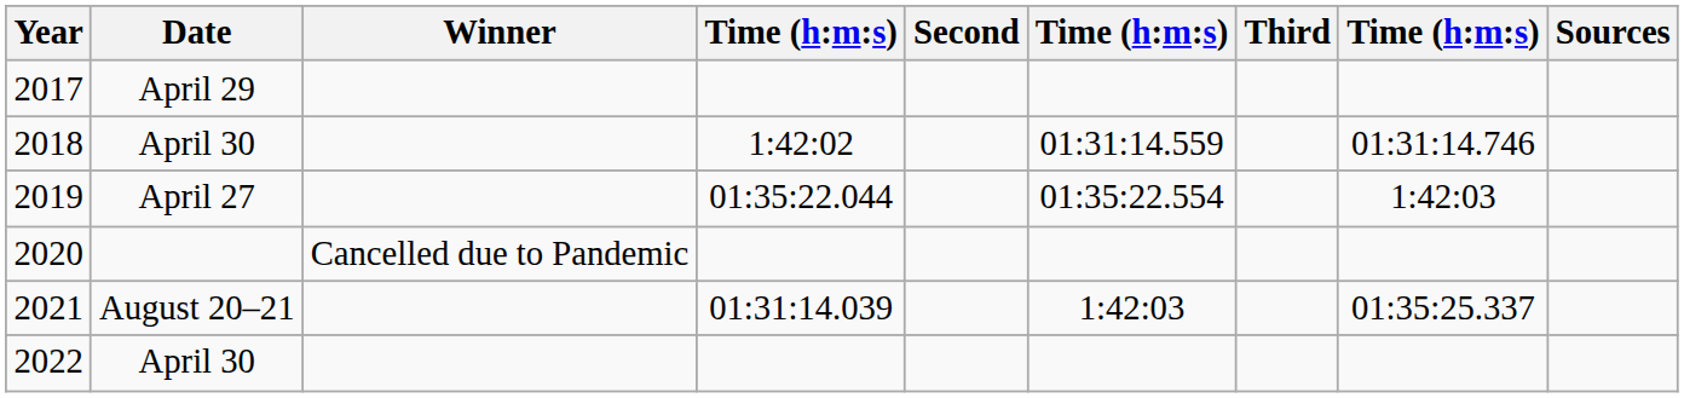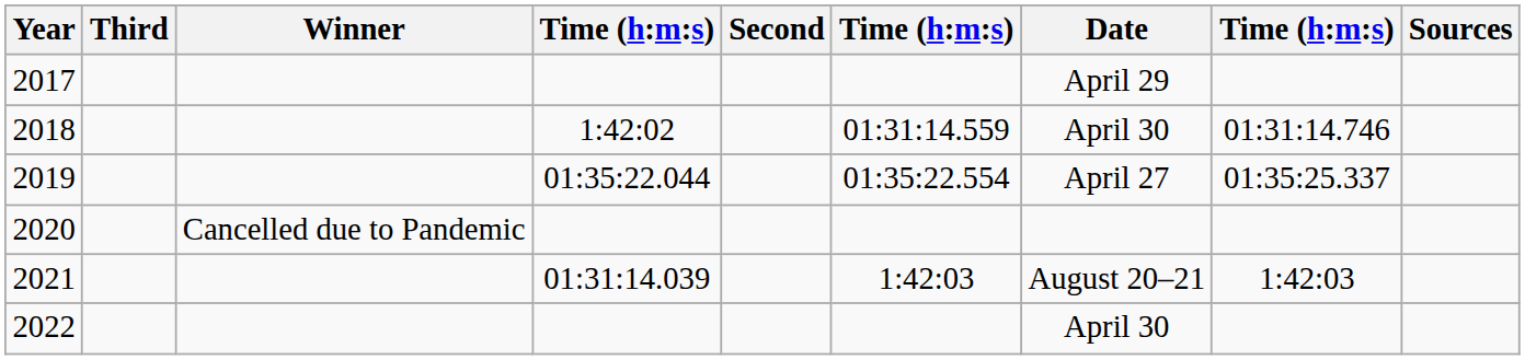columns swapped: Date <-> Third
2019 | column 8: 1:42:03 -> 01:35:25.337
2021 | column 8: 01:35:25.337 -> 1:42:03
